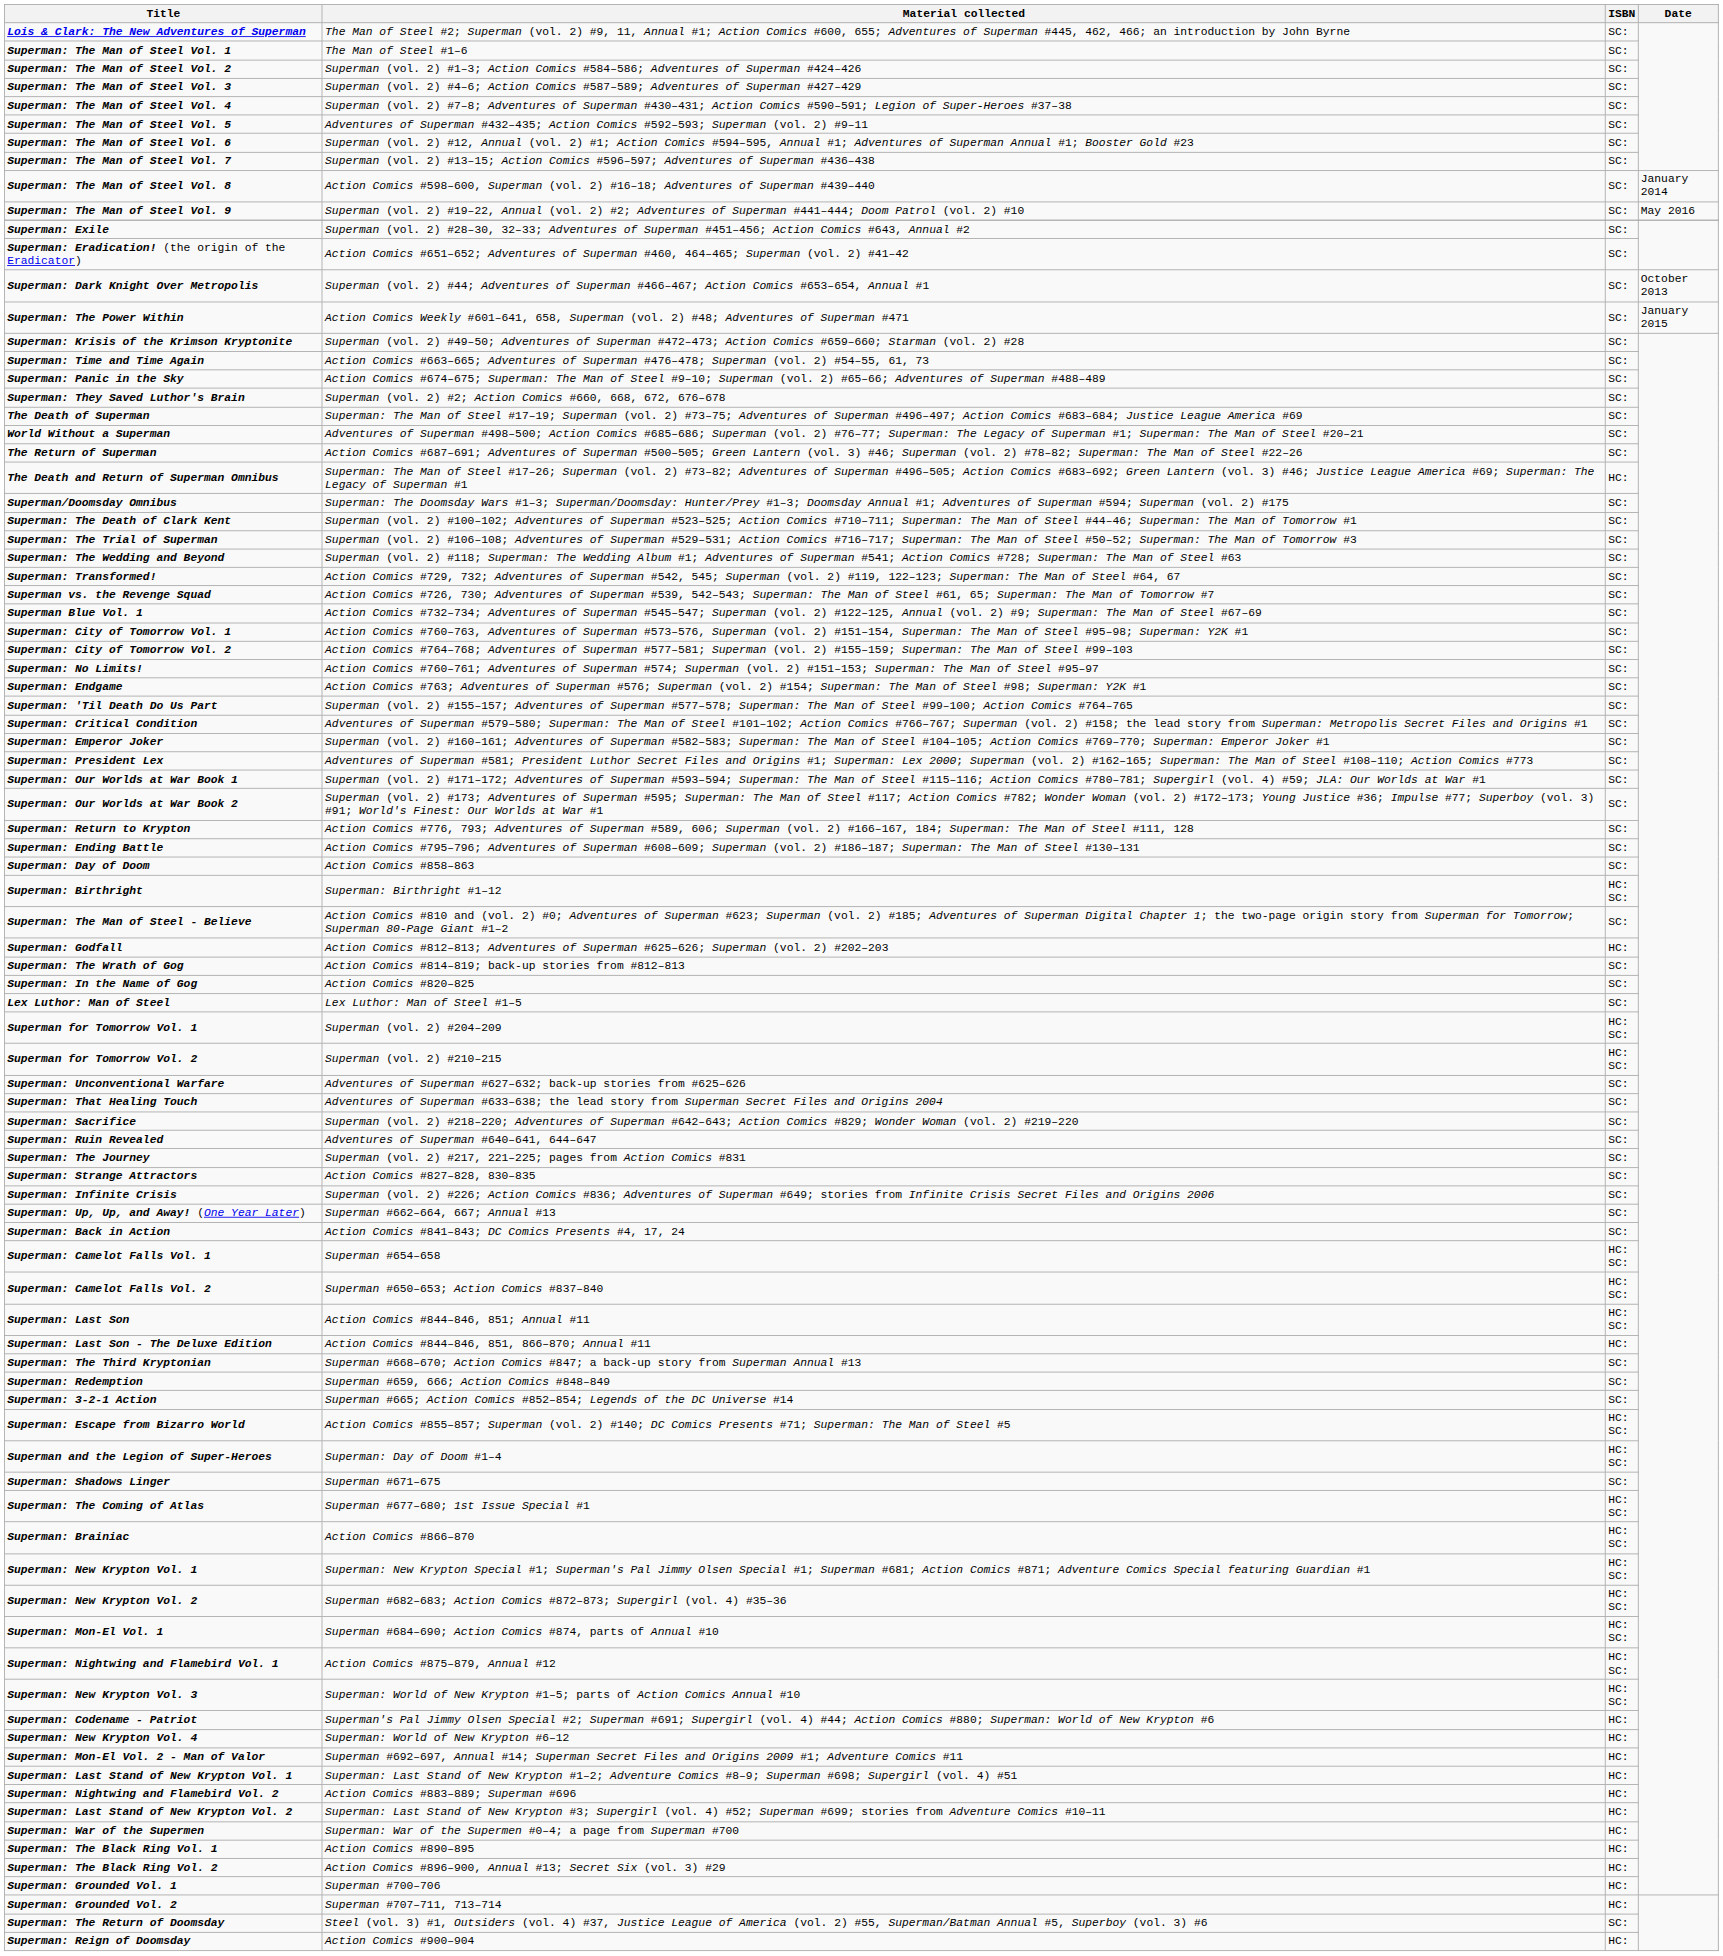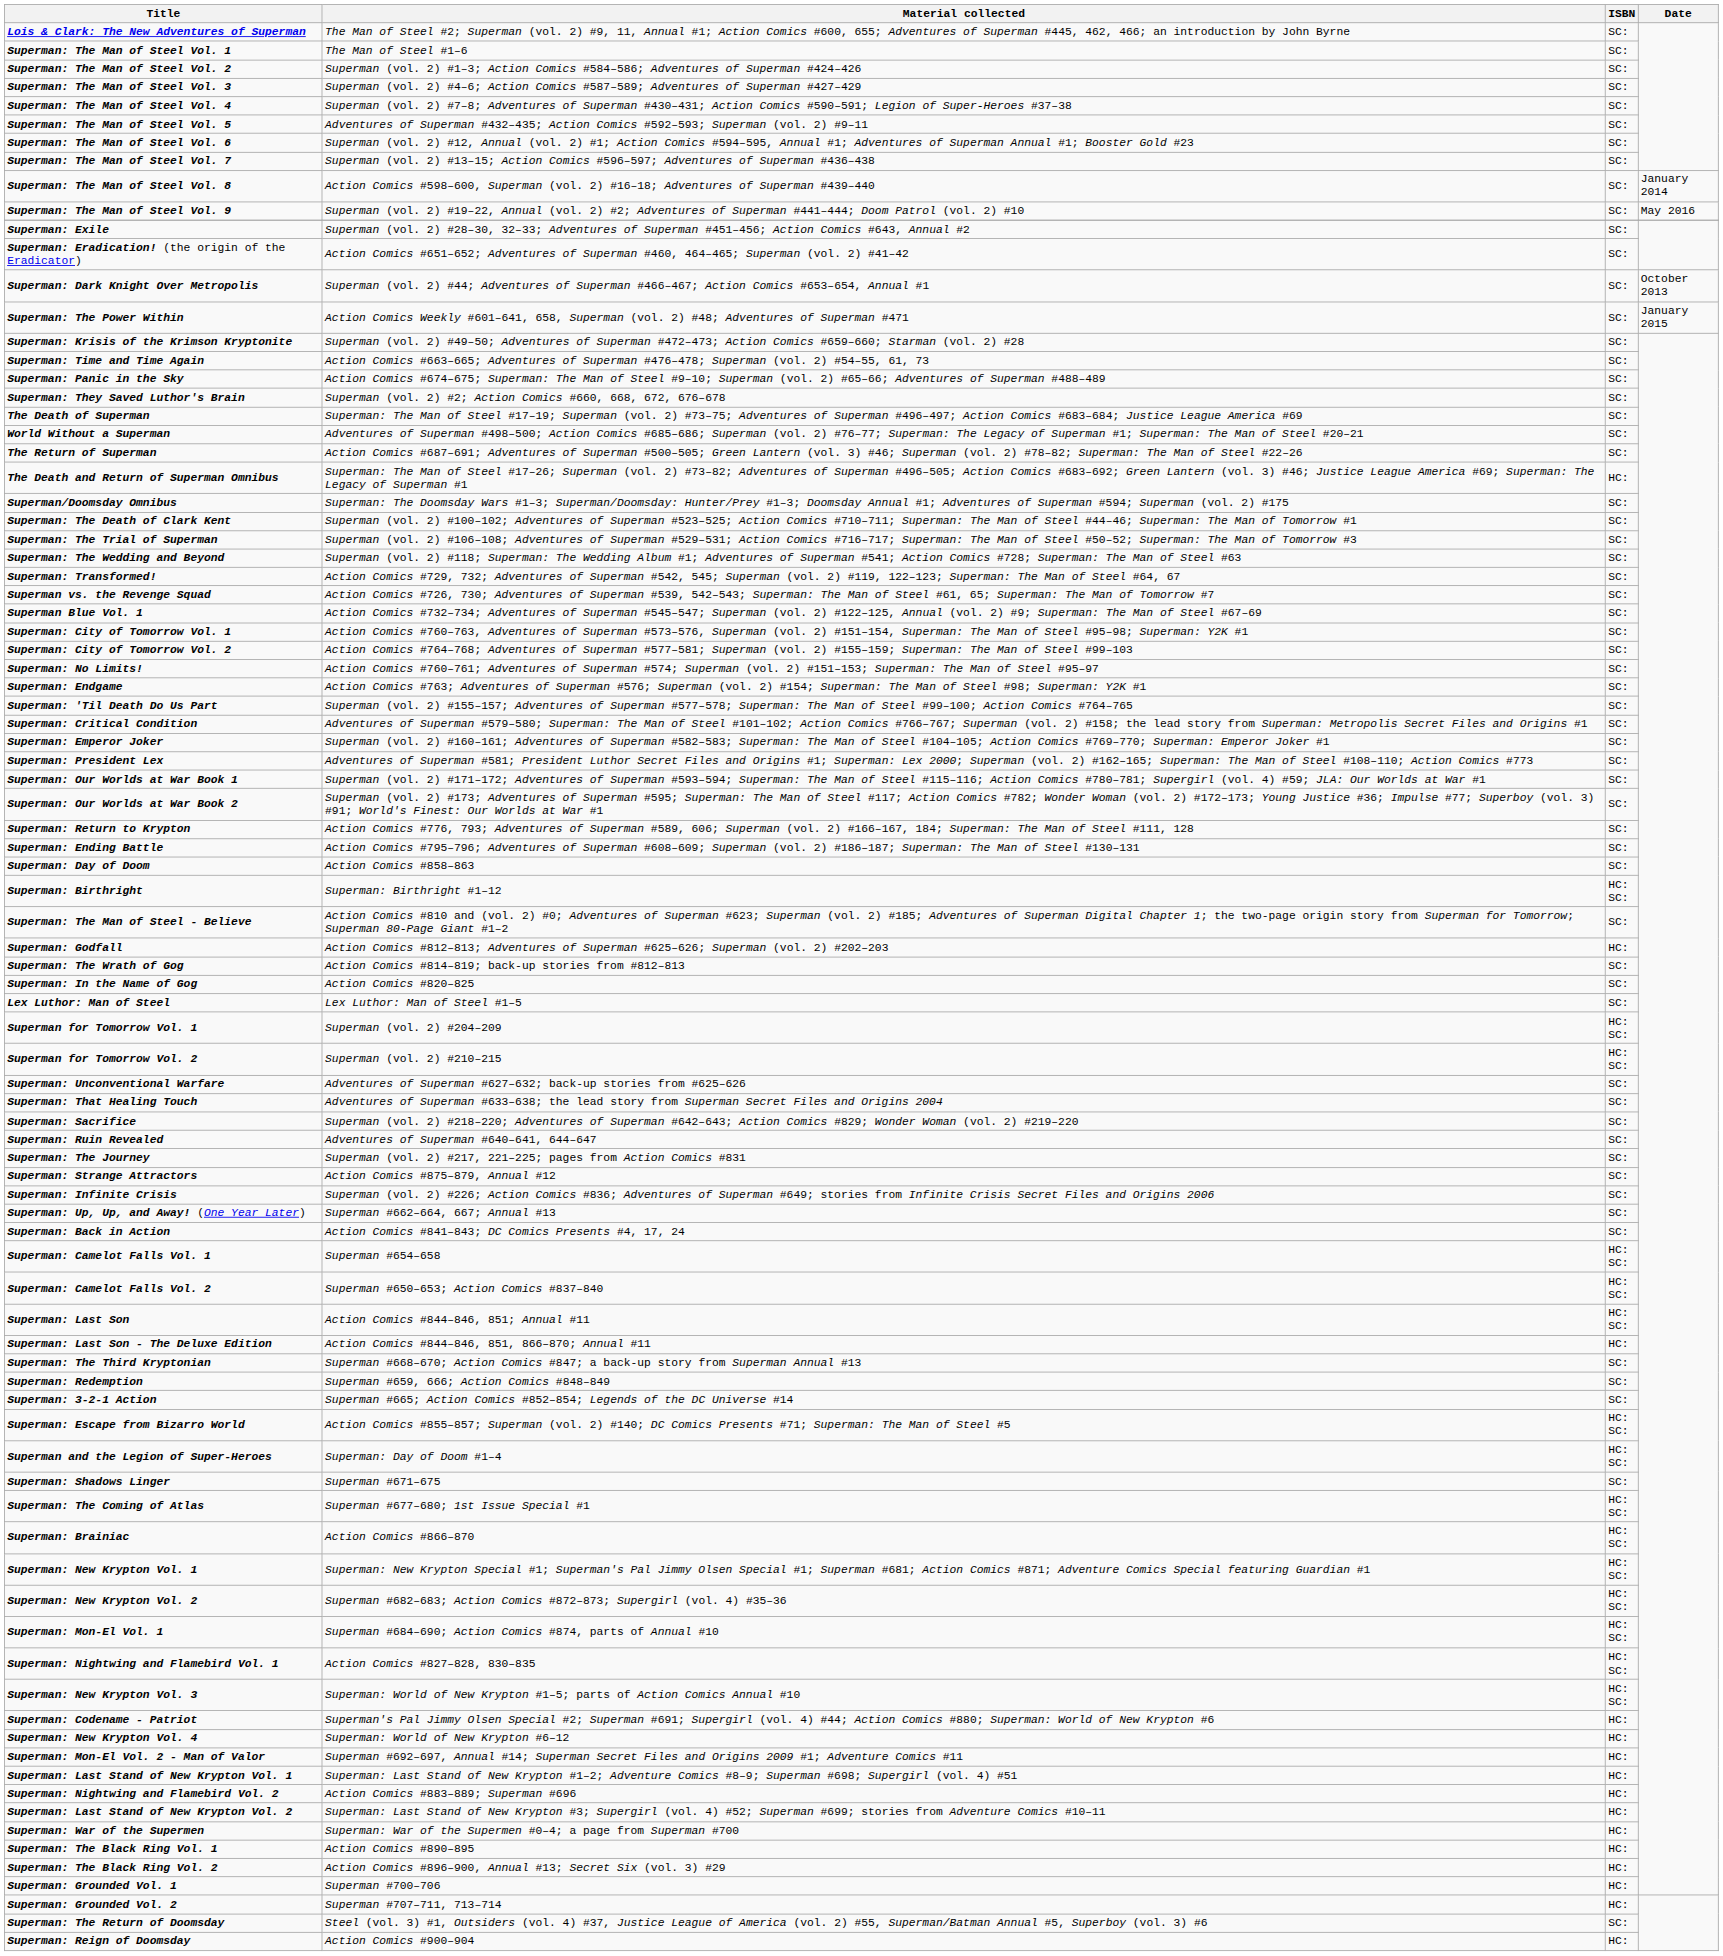Superman: Strange Attractors | Material collected: Action Comics #827–828, 830–835 -> Action Comics #875–879, Annual #12
Superman: Nightwing and Flamebird Vol. 1 | Material collected: Action Comics #875–879, Annual #12 -> Action Comics #827–828, 830–835
